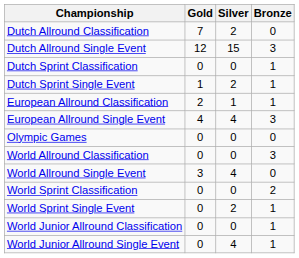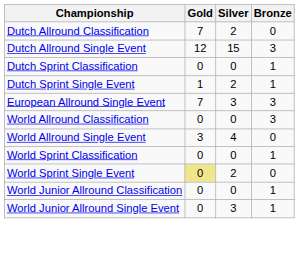- row: European Allround Classification | 2 | 1 | 1
European Allround Single Event | Gold: 4 -> 7
European Allround Single Event | Silver: 4 -> 3
- row: Olympic Games | 0 | 0 | 0
World Sprint Classification | Bronze: 2 -> 1
World Sprint Single Event | Gold: no background -> khaki background
World Sprint Single Event | Bronze: 1 -> 0
World Junior Allround Single Event | Silver: 4 -> 3
